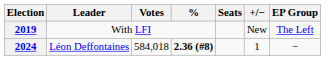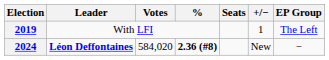2019 | +/−: New -> 1
2024 | Leader: normal -> bold
2024 | Votes: 584,018 -> 584,020
2024 | +/−: 1 -> New
